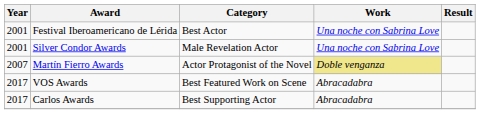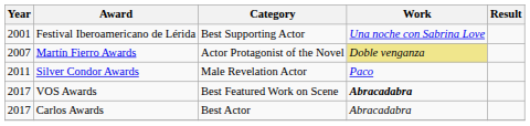Festival Iberoamericano de Lérida | Category: Best Actor -> Best Supporting Actor
- row: 2001 | Silver Condor Awards | Male Revelation Actor | Una noche con Sabrina Love
+ row: 2011 | Silver Condor Awards | Male Revelation Actor | Paco
VOS Awards | Work: normal -> bold
Carlos Awards | Category: Best Supporting Actor -> Best Actor
